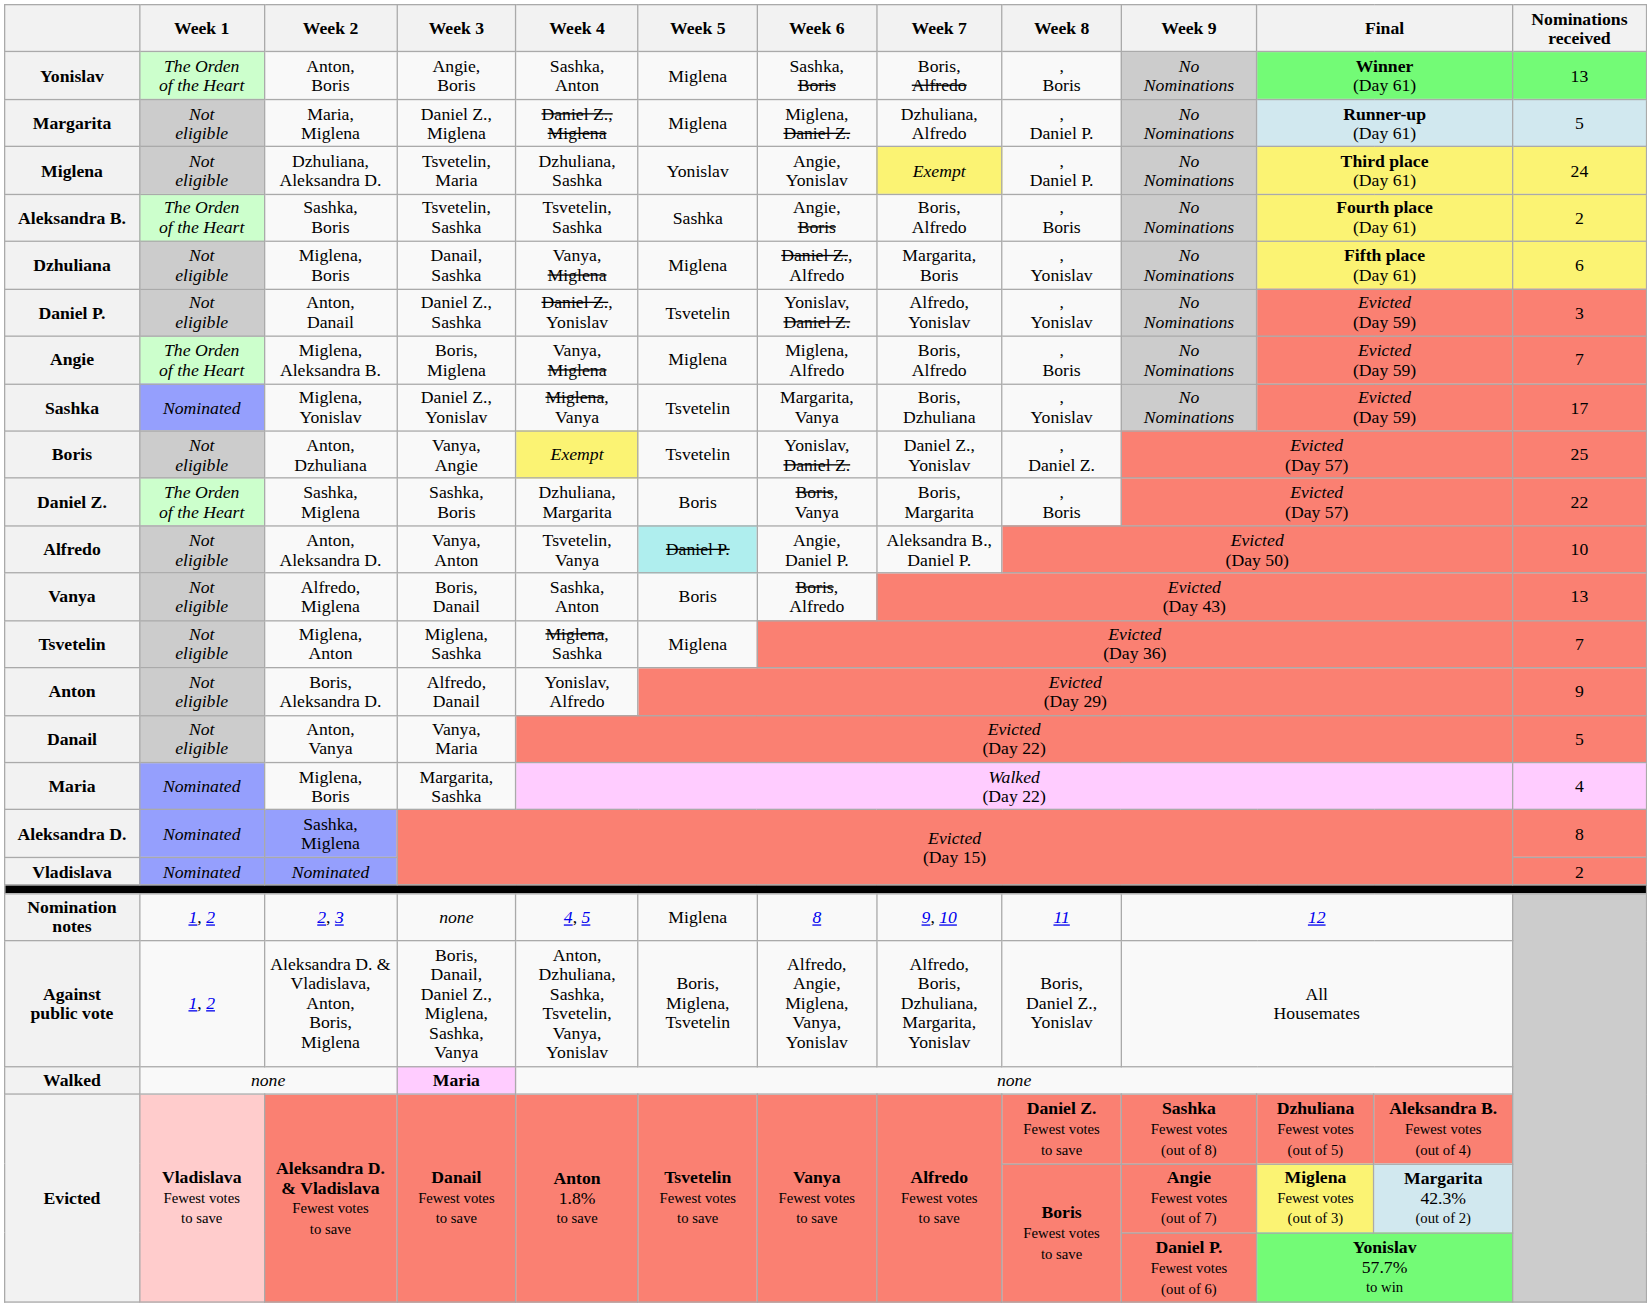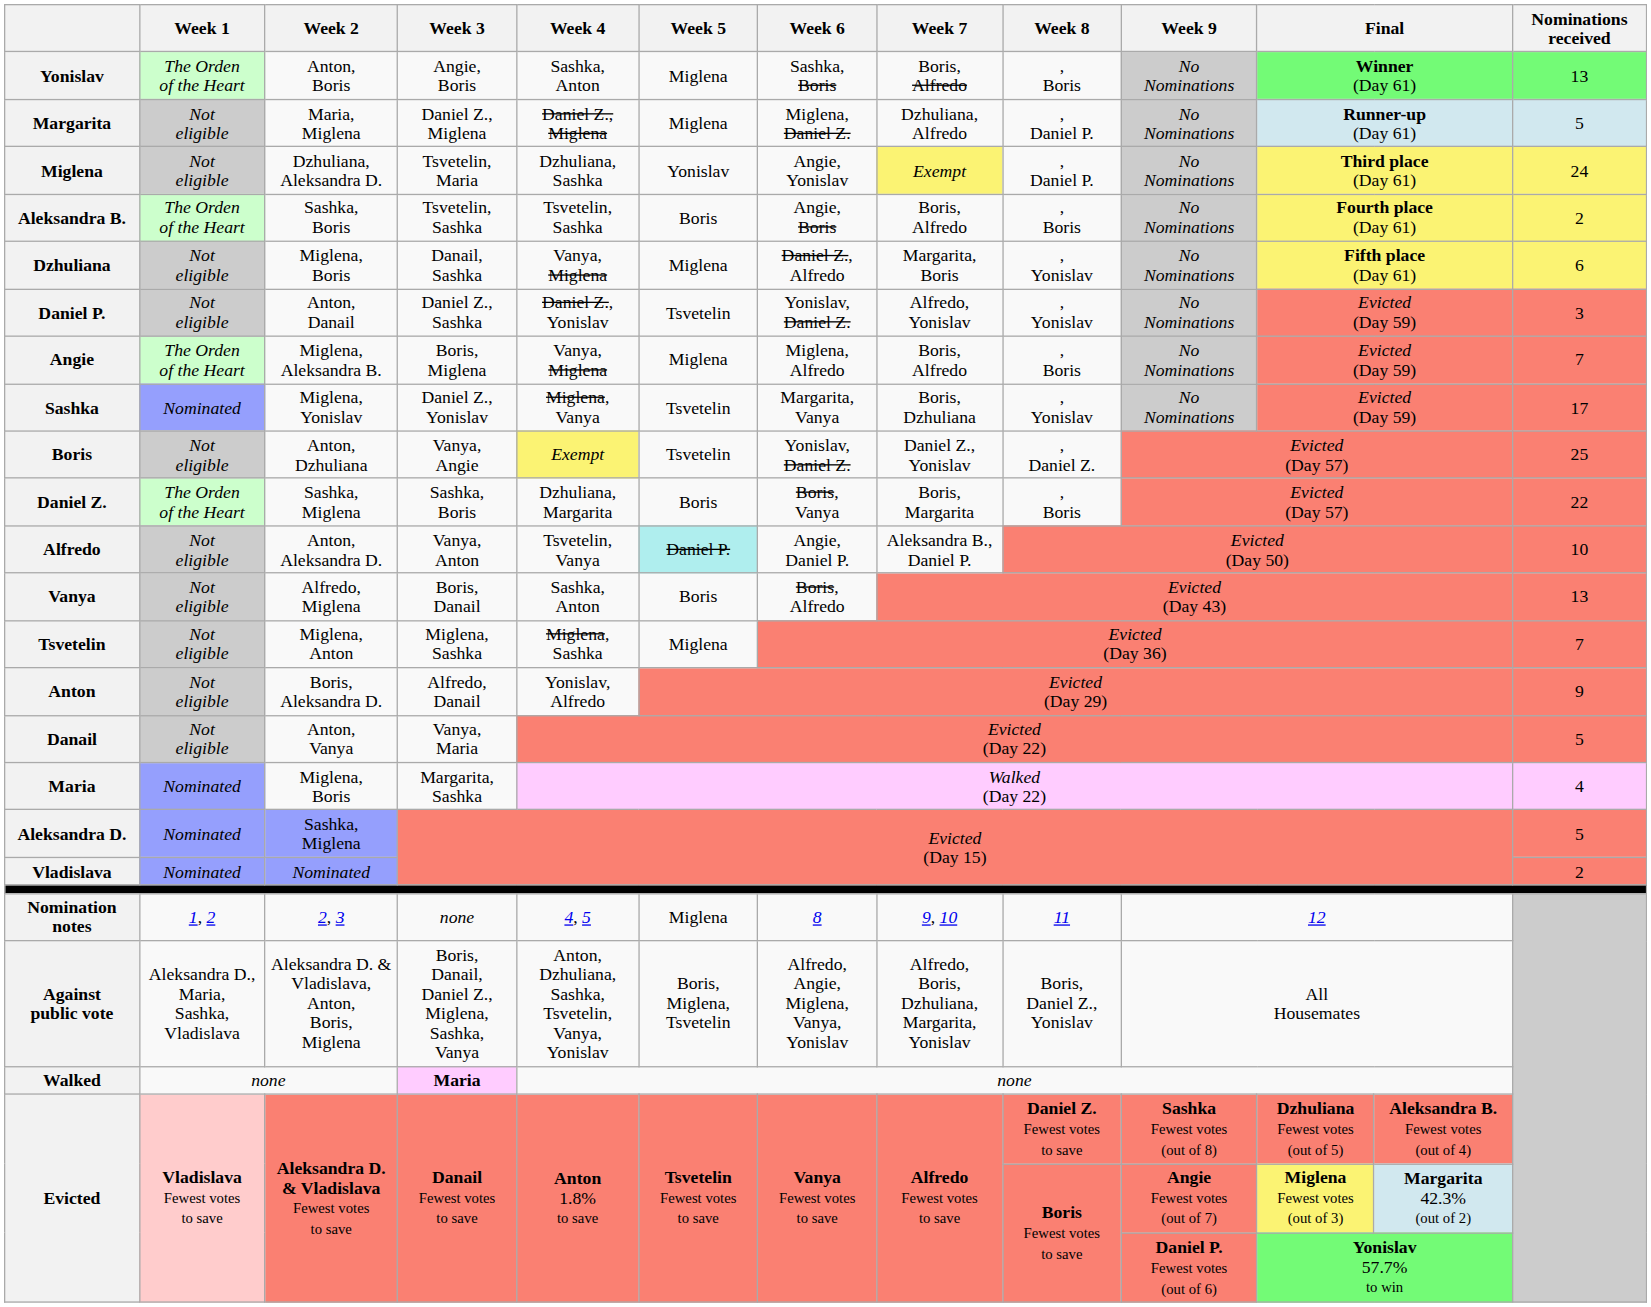Aleksandra B. | Week 5: Sashka -> Boris
Aleksandra D. | Nominations received: 8 -> 5
Against public vote | Week 1: 1, 2 -> Aleksandra D., Maria, Sashka, Vladislava
